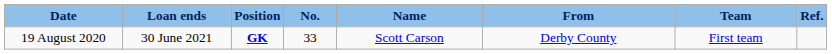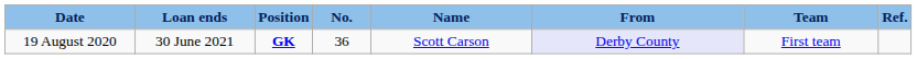19 August 2020 | No.: 33 -> 36
19 August 2020 | From: no background -> lavender background
